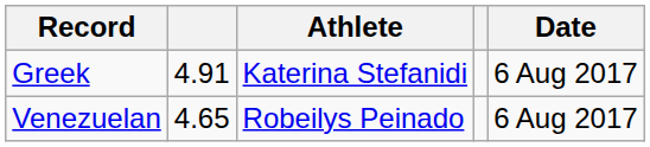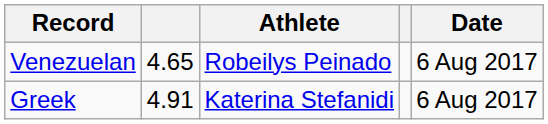rows swapped: Greek <-> Venezuelan
